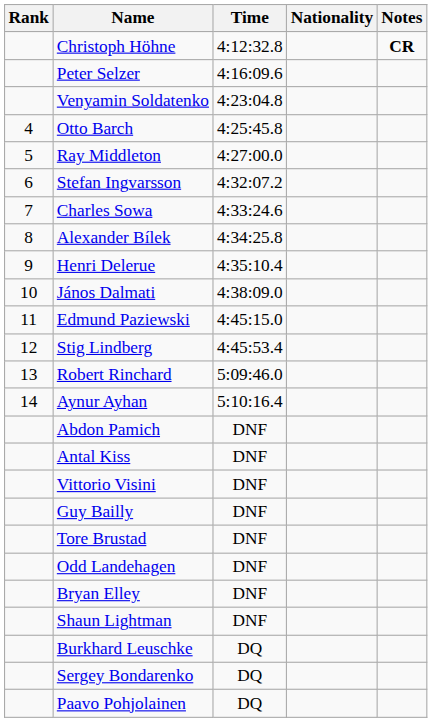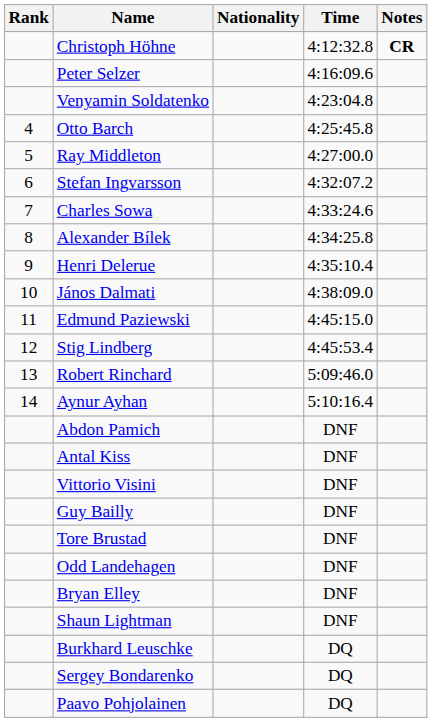columns swapped: Nationality <-> Time
